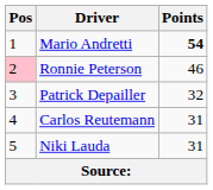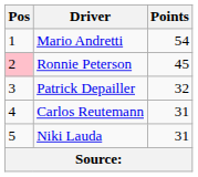Mario Andretti | Points: bold -> normal
Ronnie Peterson | Points: 46 -> 45
